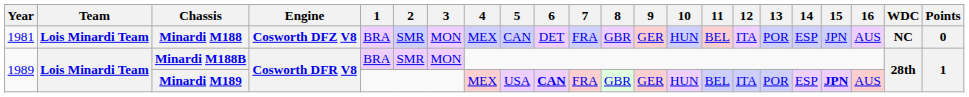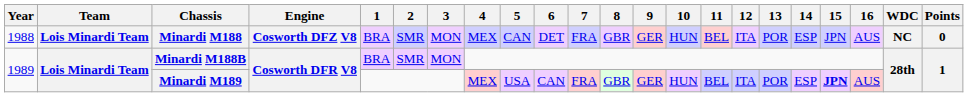Minardi M188 | Year: 1981 -> 1988
Minardi M189 | 6: bold -> normal
